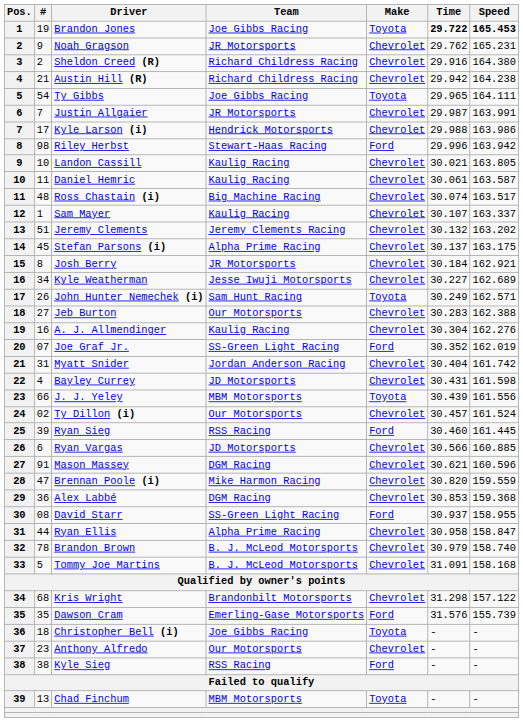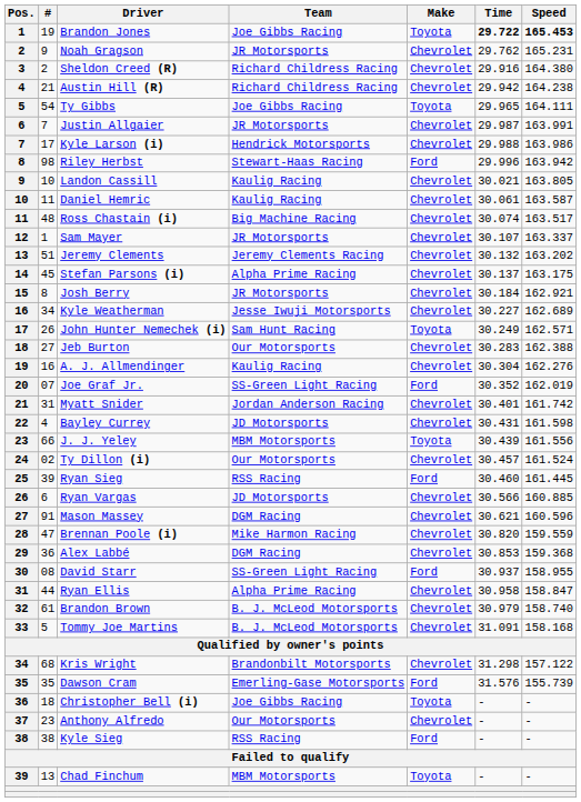Sam Mayer | Team: Kaulig Racing -> JR Motorsports
Myatt Snider | Time: 30.404 -> 30.401
Brandon Brown | #: 78 -> 61
